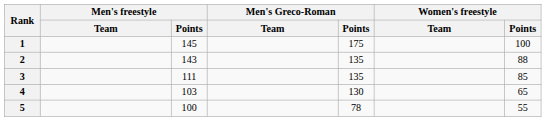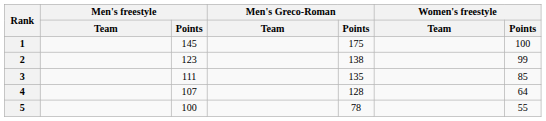2 | Men's freestyle / Points: 143 -> 123
2 | Men's Greco-Roman / Points: 135 -> 138
2 | Women's freestyle / Points: 88 -> 99
4 | Men's freestyle / Points: 103 -> 107
4 | Men's Greco-Roman / Points: 130 -> 128
4 | Women's freestyle / Points: 65 -> 64
